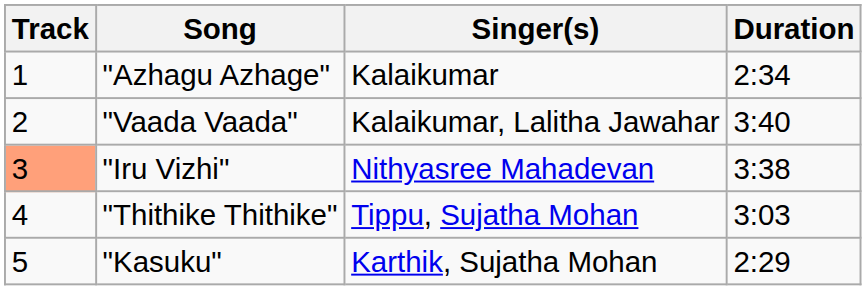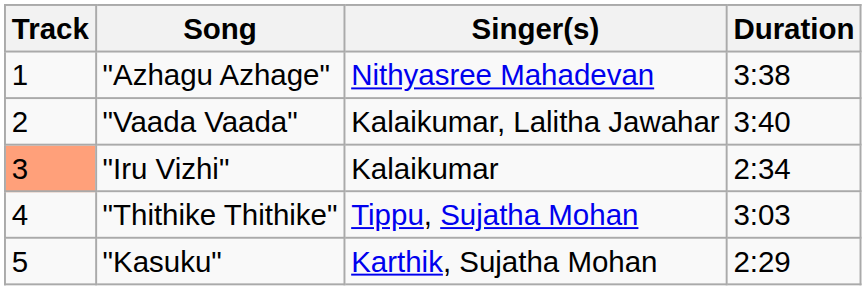"Azhagu Azhage" | Singer(s): Kalaikumar -> Nithyasree Mahadevan
"Azhagu Azhage" | Duration: 2:34 -> 3:38
"Iru Vizhi" | Singer(s): Nithyasree Mahadevan -> Kalaikumar
"Iru Vizhi" | Duration: 3:38 -> 2:34
